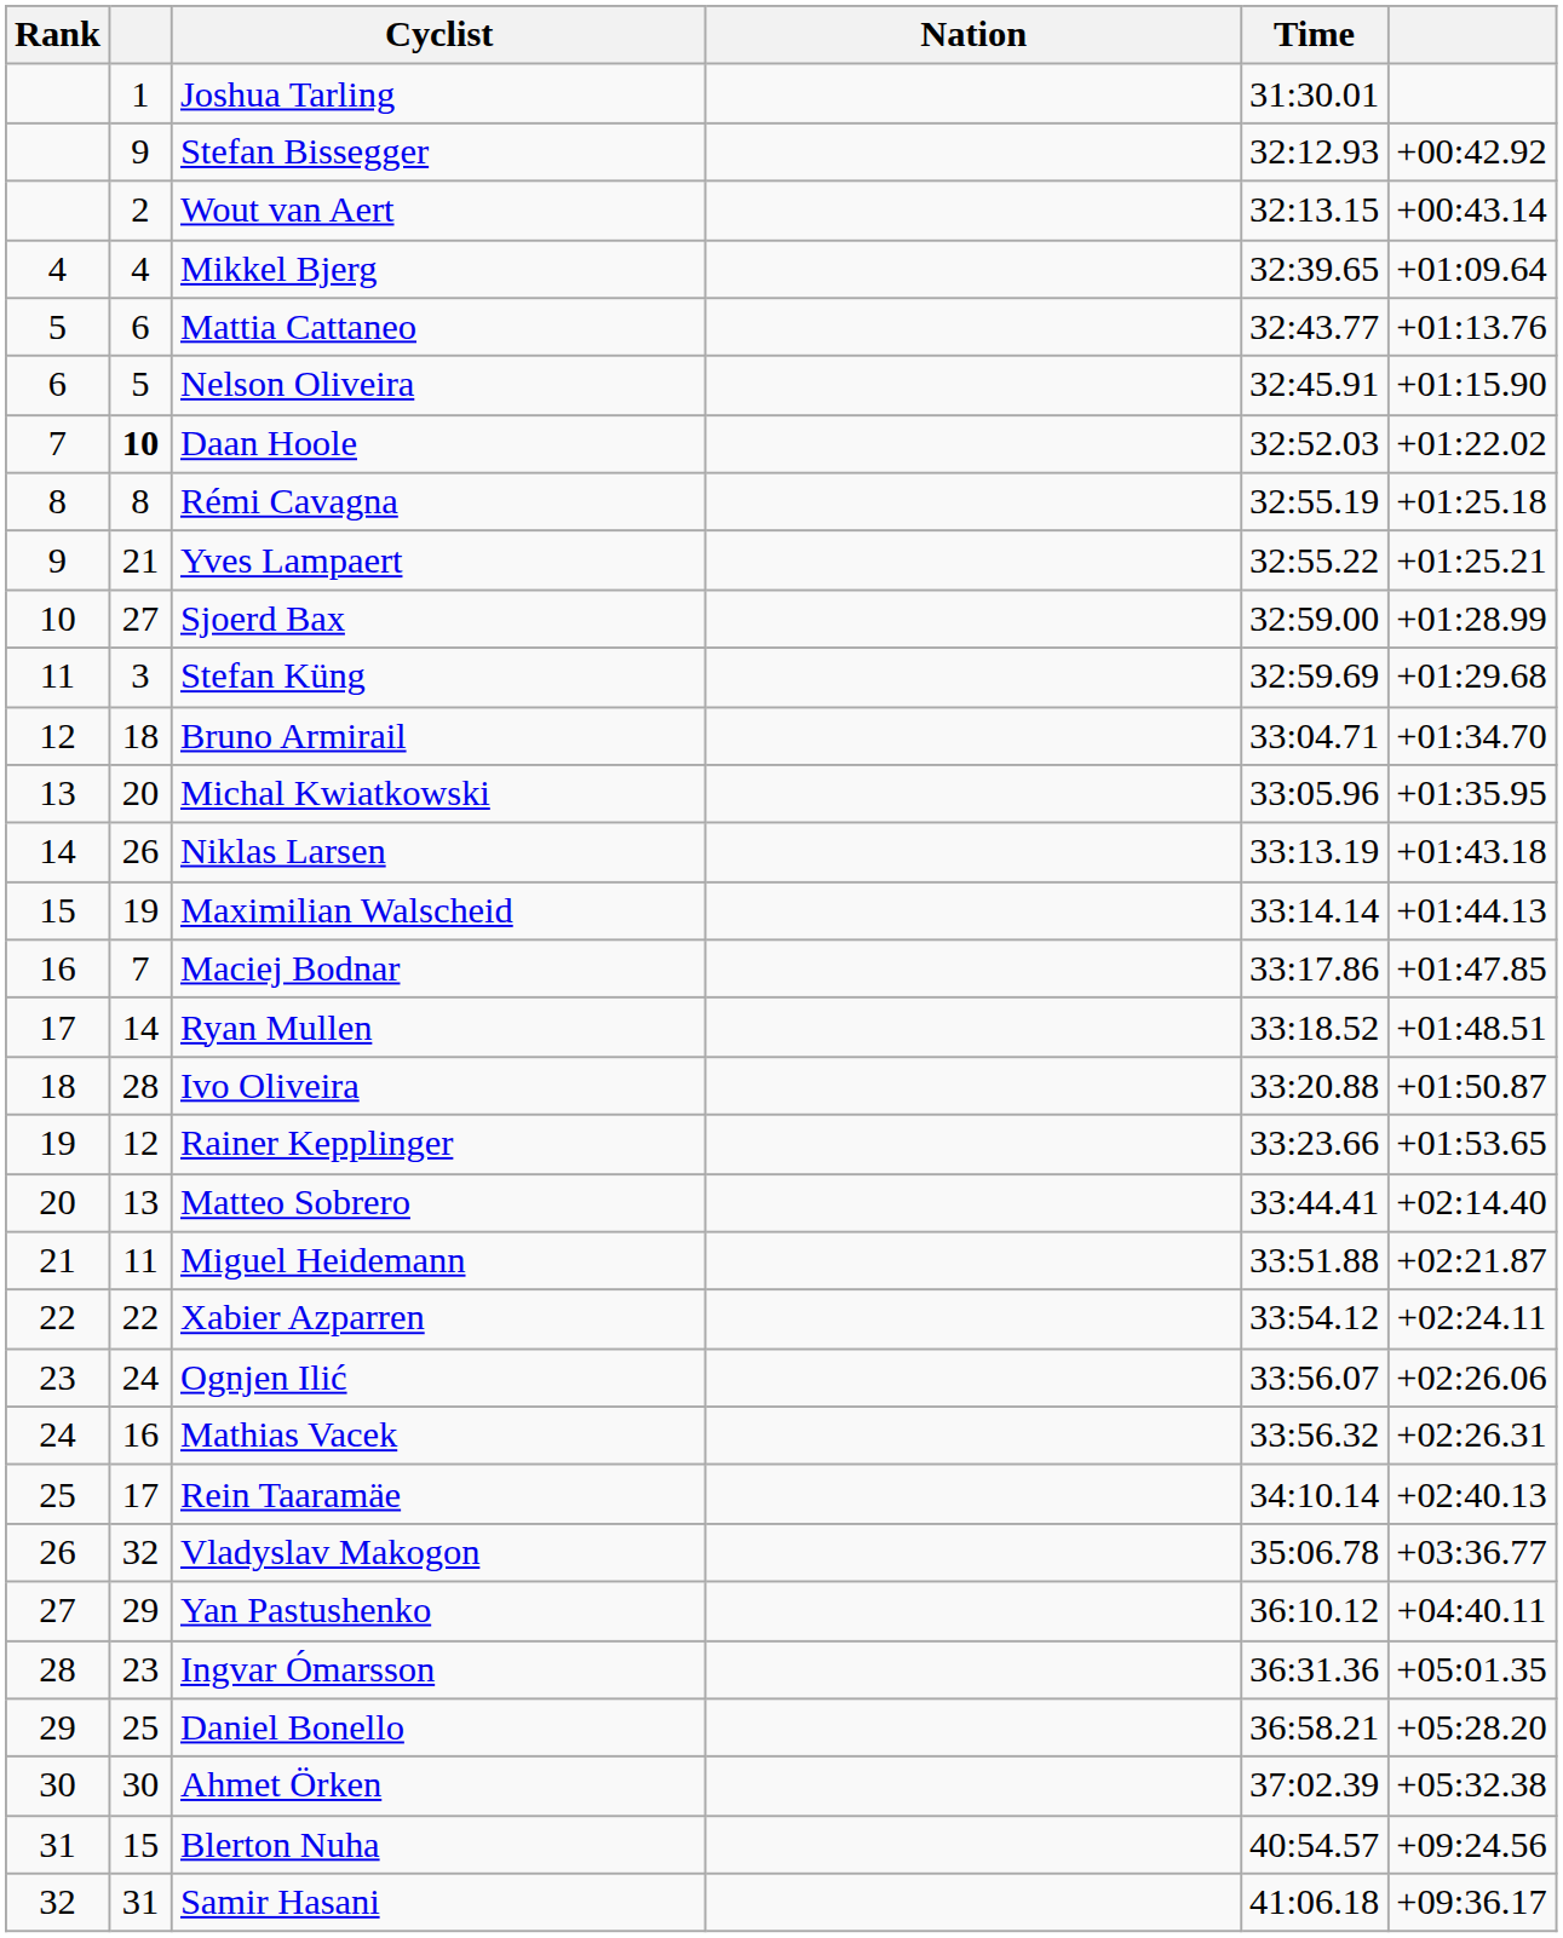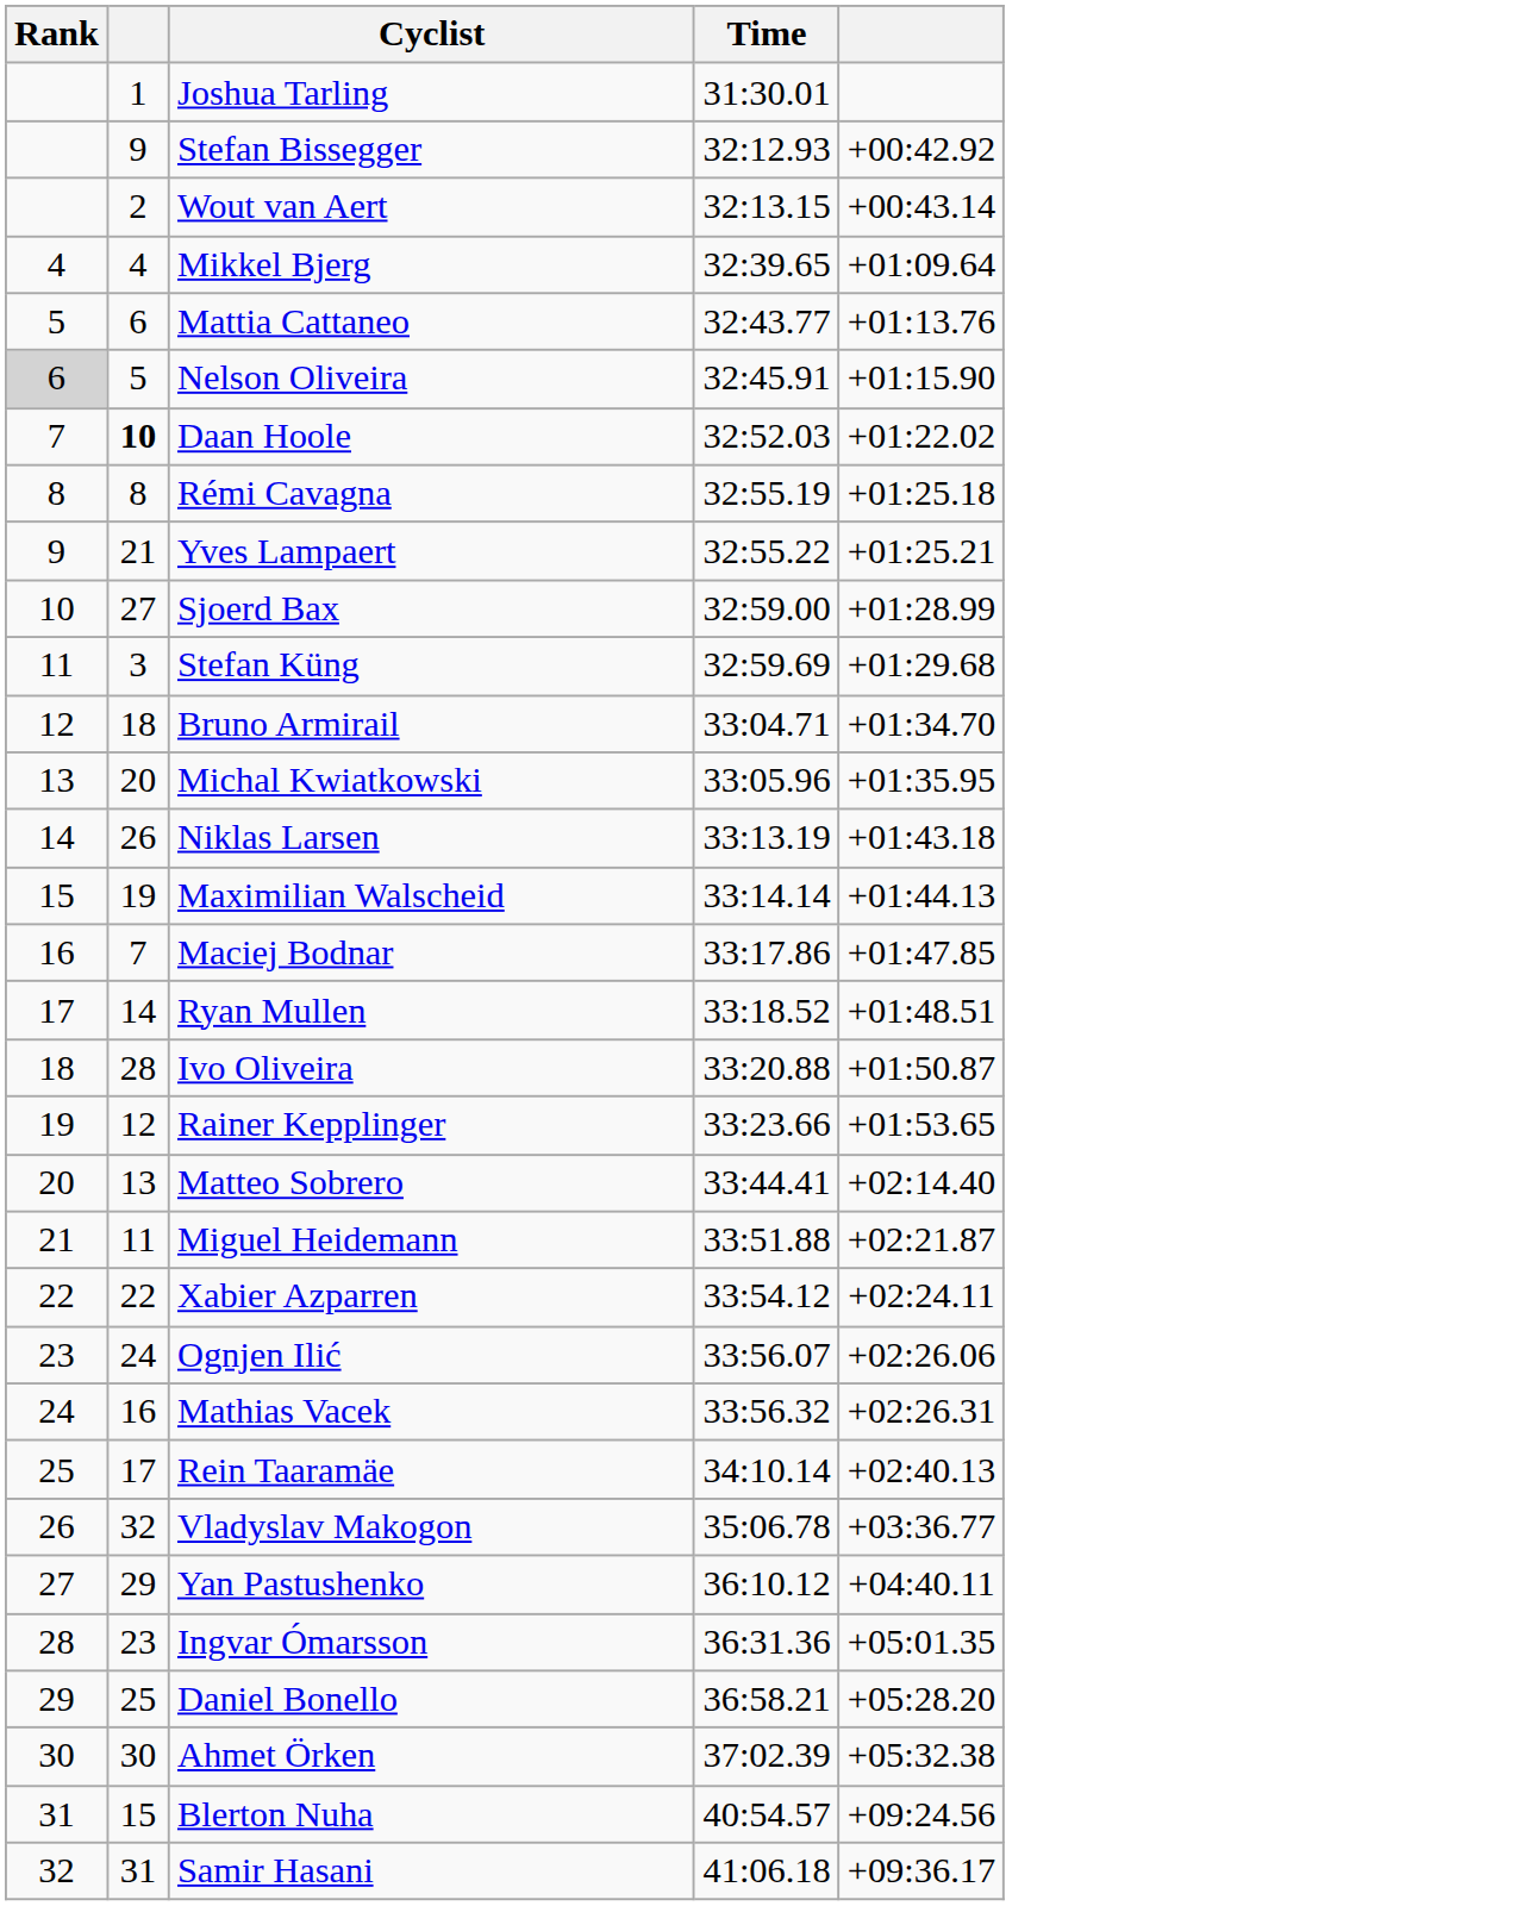- column: Nation
Nelson Oliveira | Rank: no background -> lightgrey background
